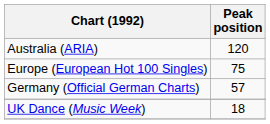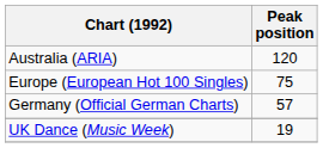UK Dance (Music Week) | Peak position: 18 -> 19
